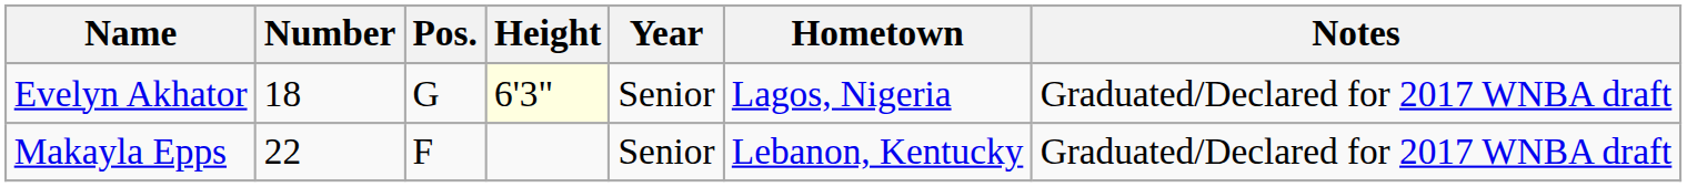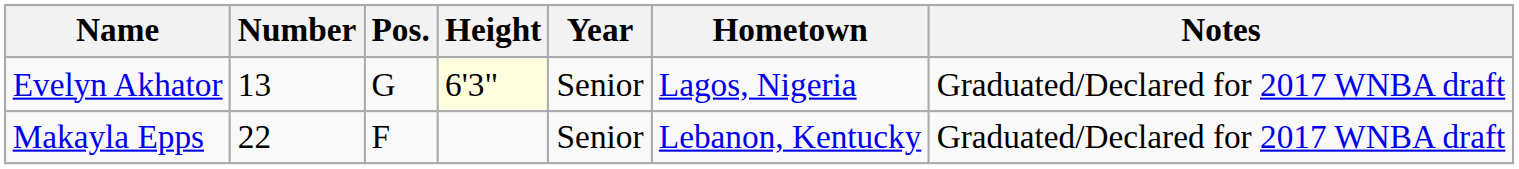Evelyn Akhator | Number: 18 -> 13
